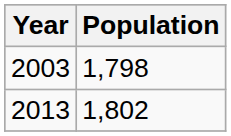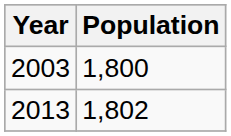2003 | Population: 1,798 -> 1,800
